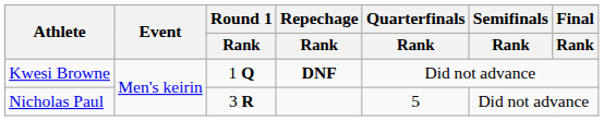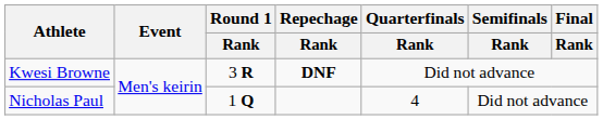Kwesi Browne | Round 1 / Rank: 1 Q -> 3 R
Nicholas Paul | Round 1 / Rank: 3 R -> 1 Q
Nicholas Paul | Quarterfinals / Rank: 5 -> 4
